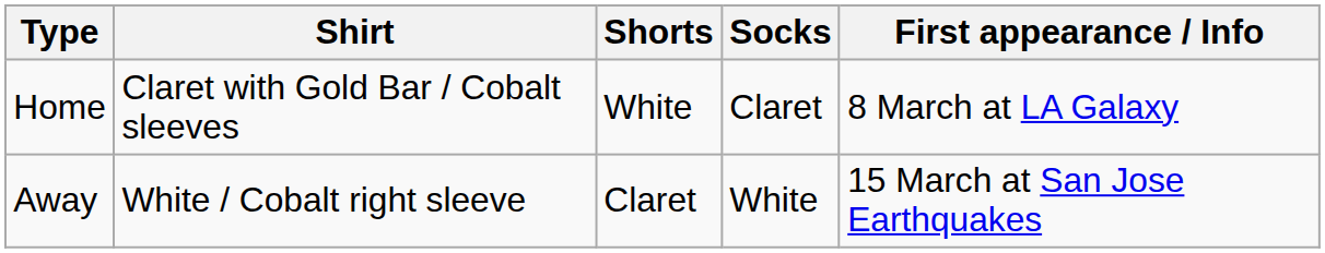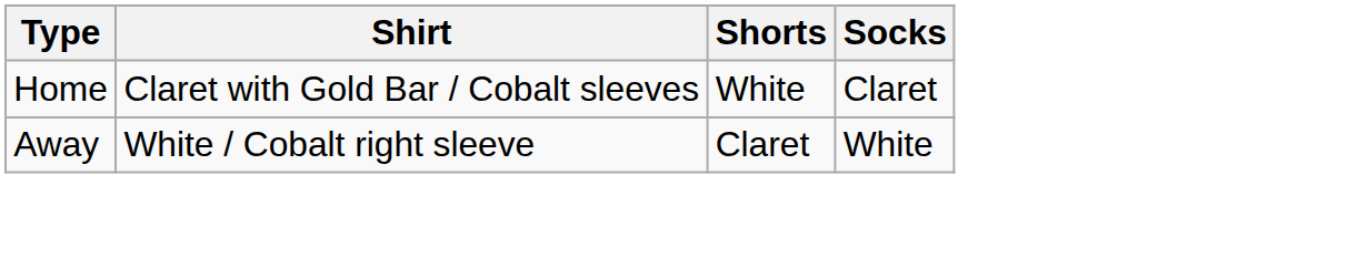- column: First appearance / Info | 8 March at LA Galaxy | 15 March at San Jose Earthquakes
